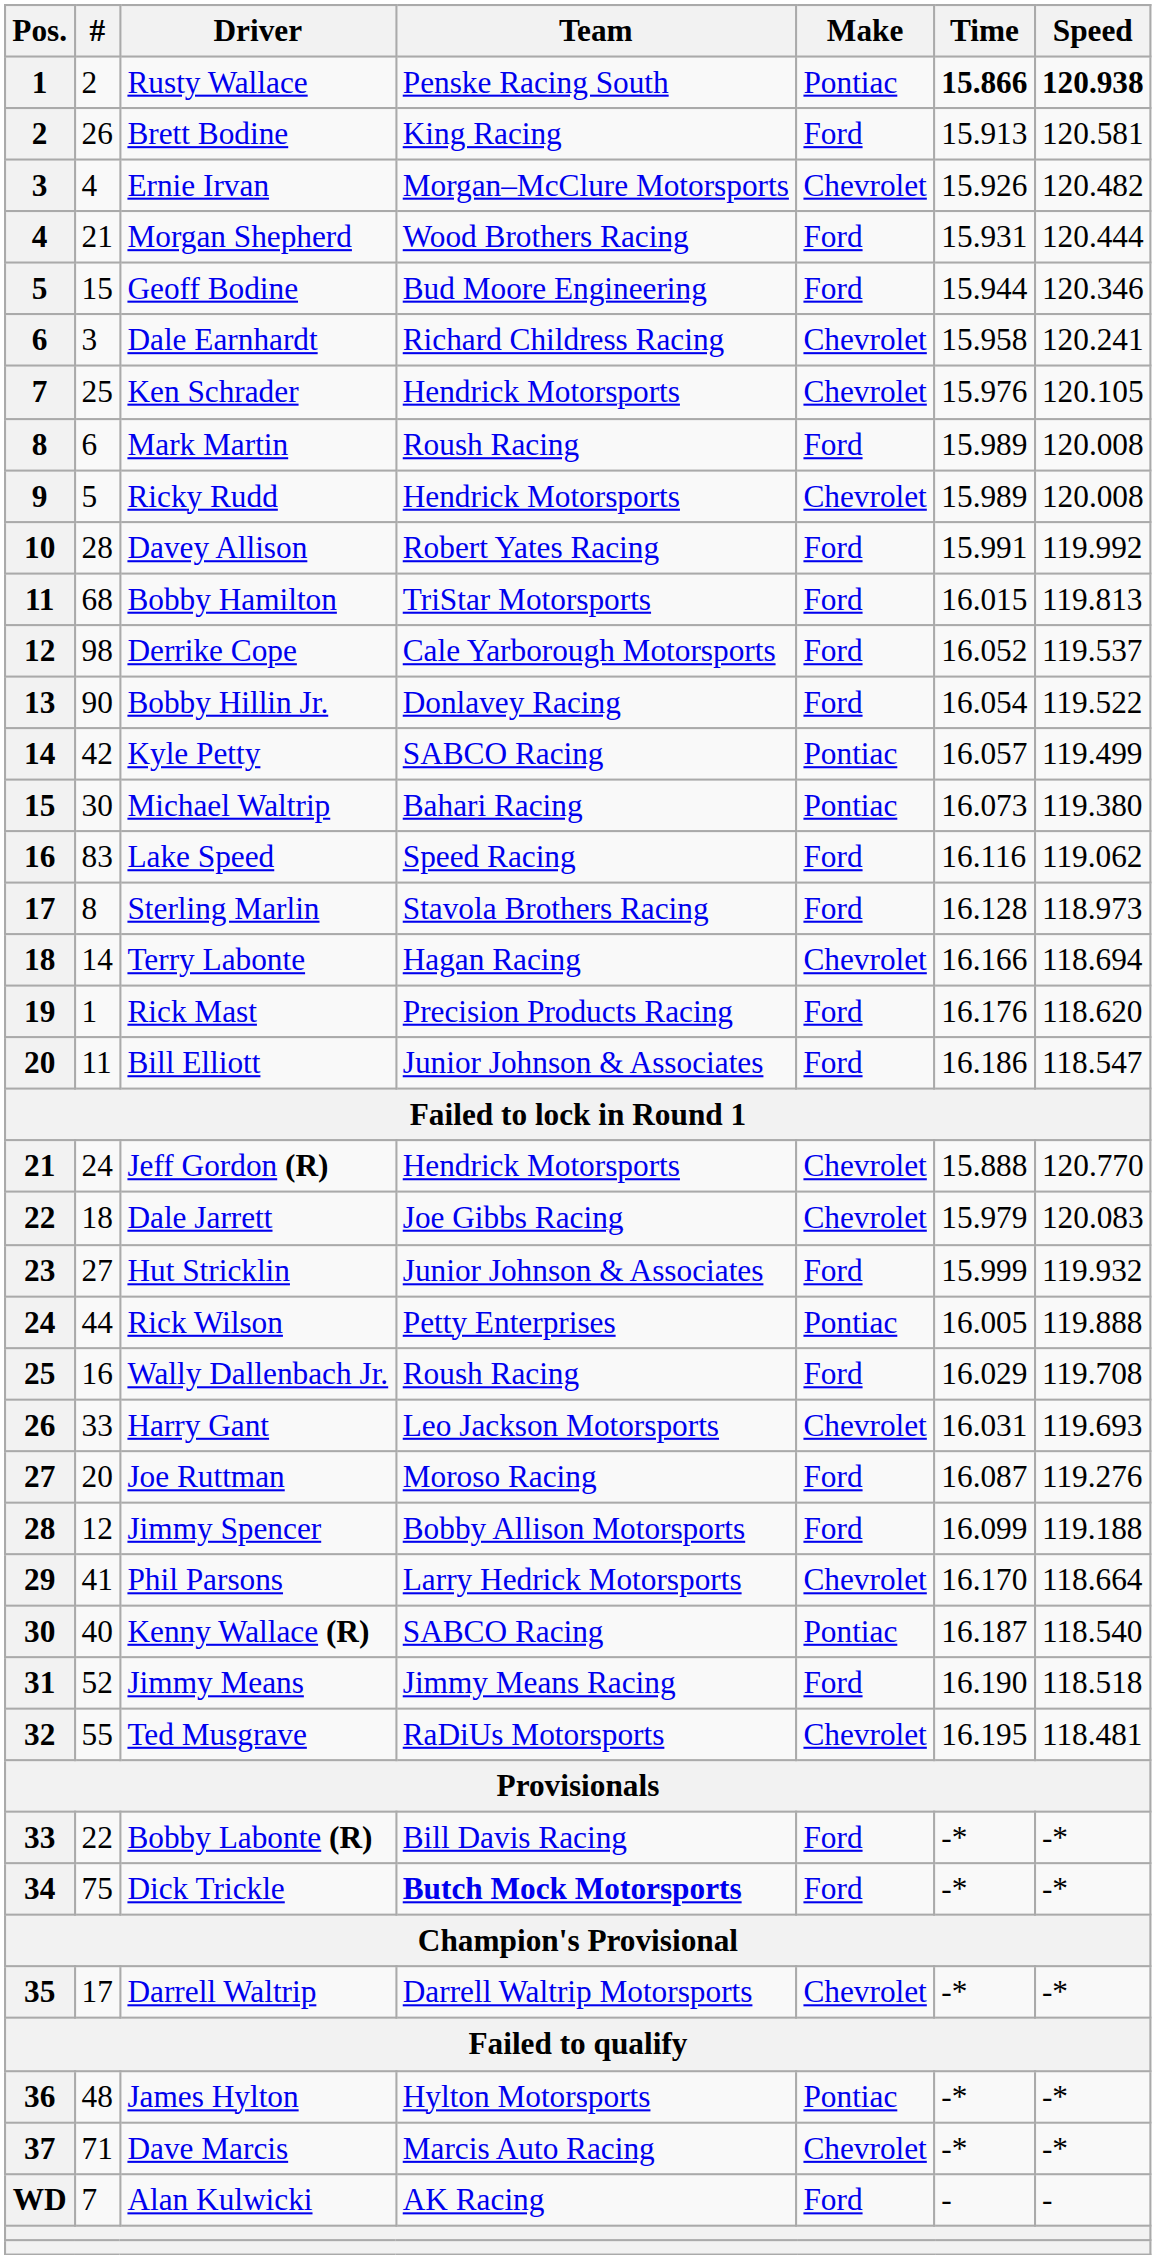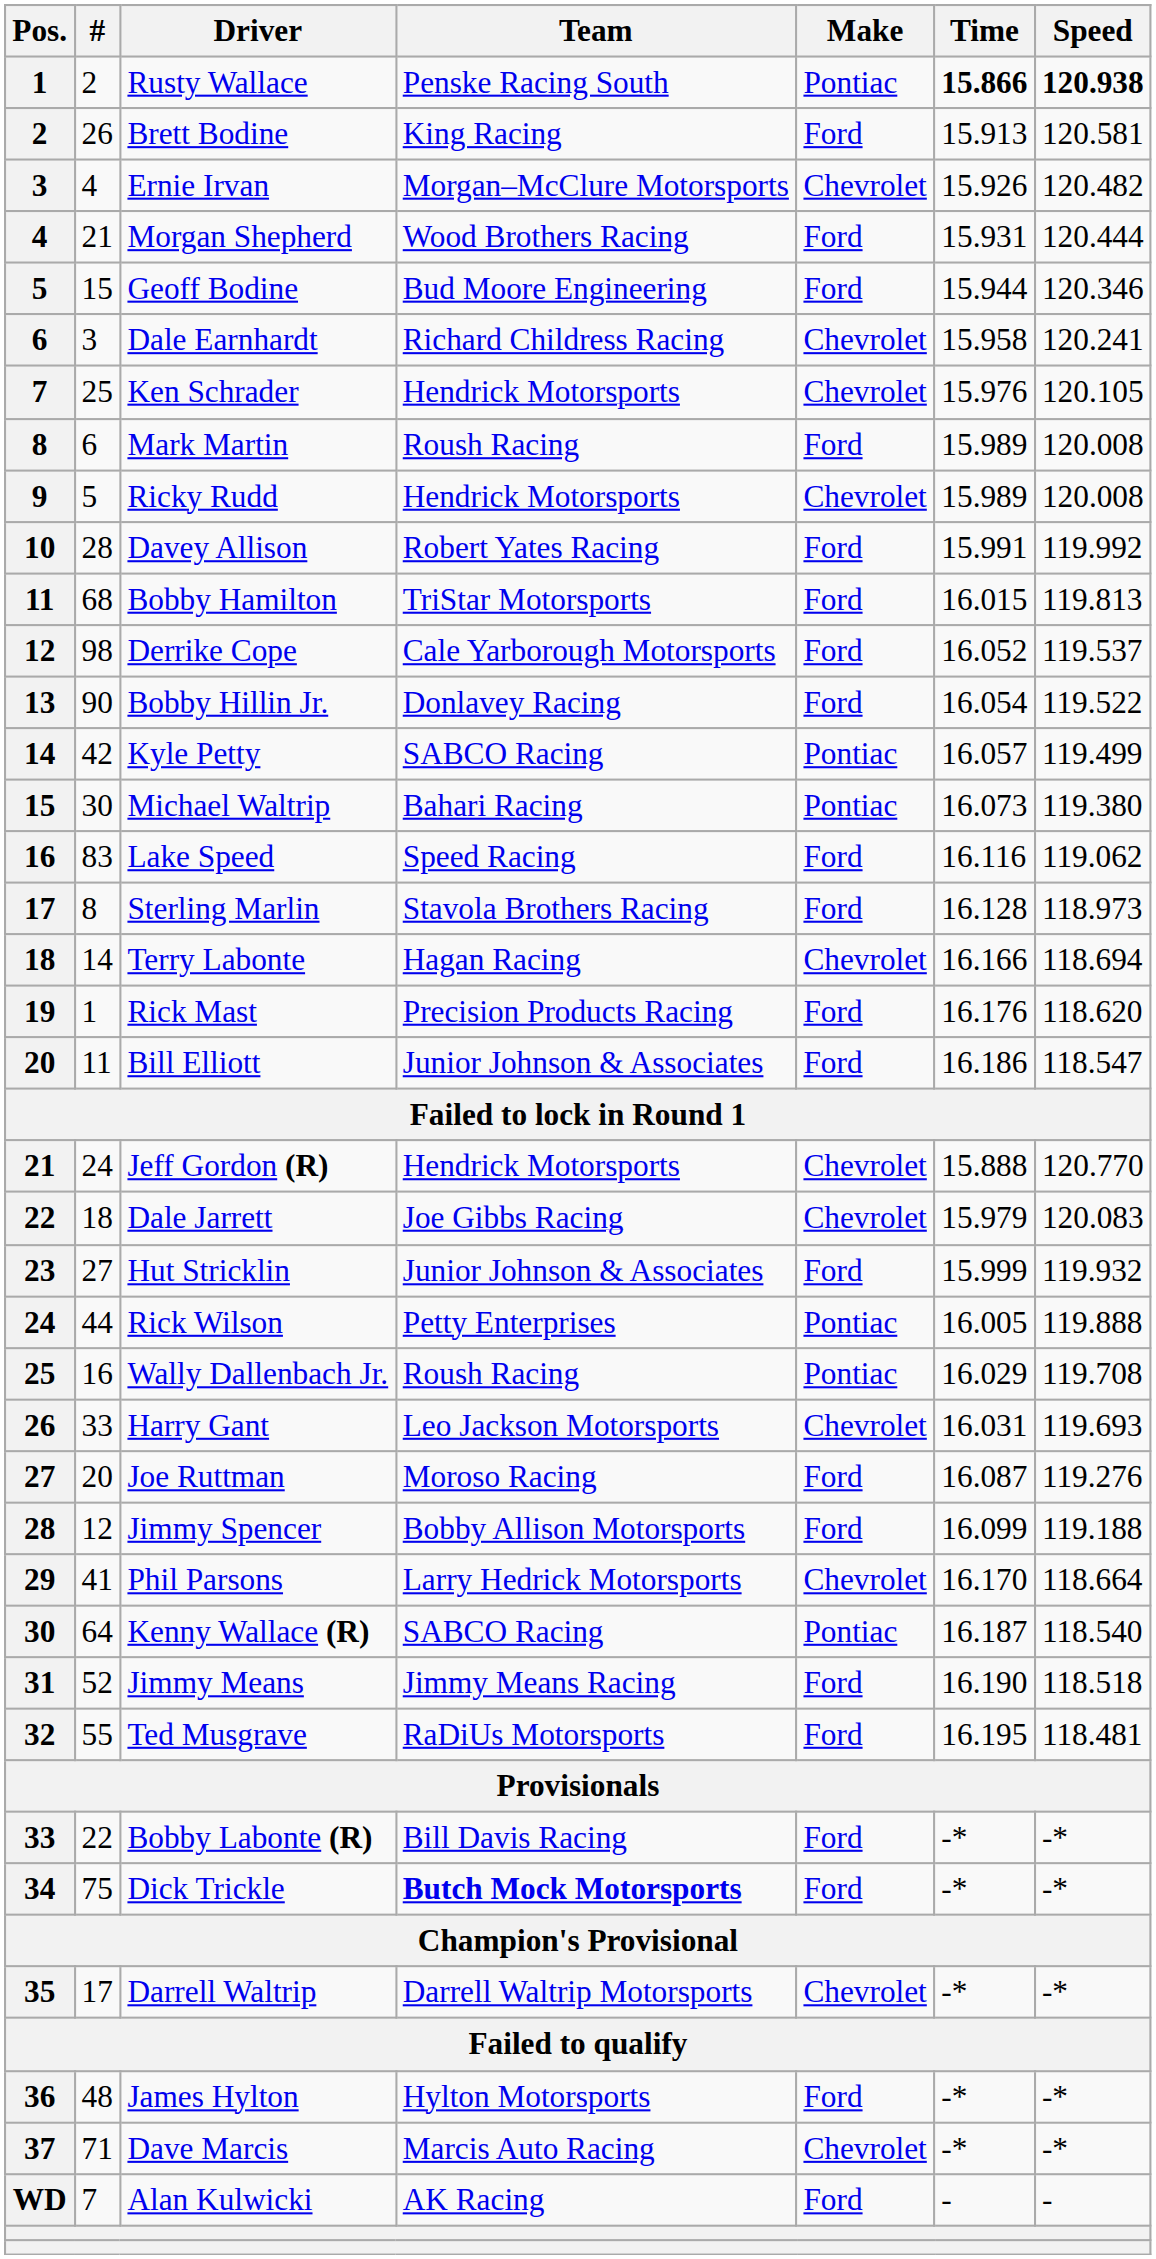Wally Dallenbach Jr. | Make: Ford -> Pontiac
Kenny Wallace (R) | #: 40 -> 64
Ted Musgrave | Make: Chevrolet -> Ford
James Hylton | Make: Pontiac -> Ford
